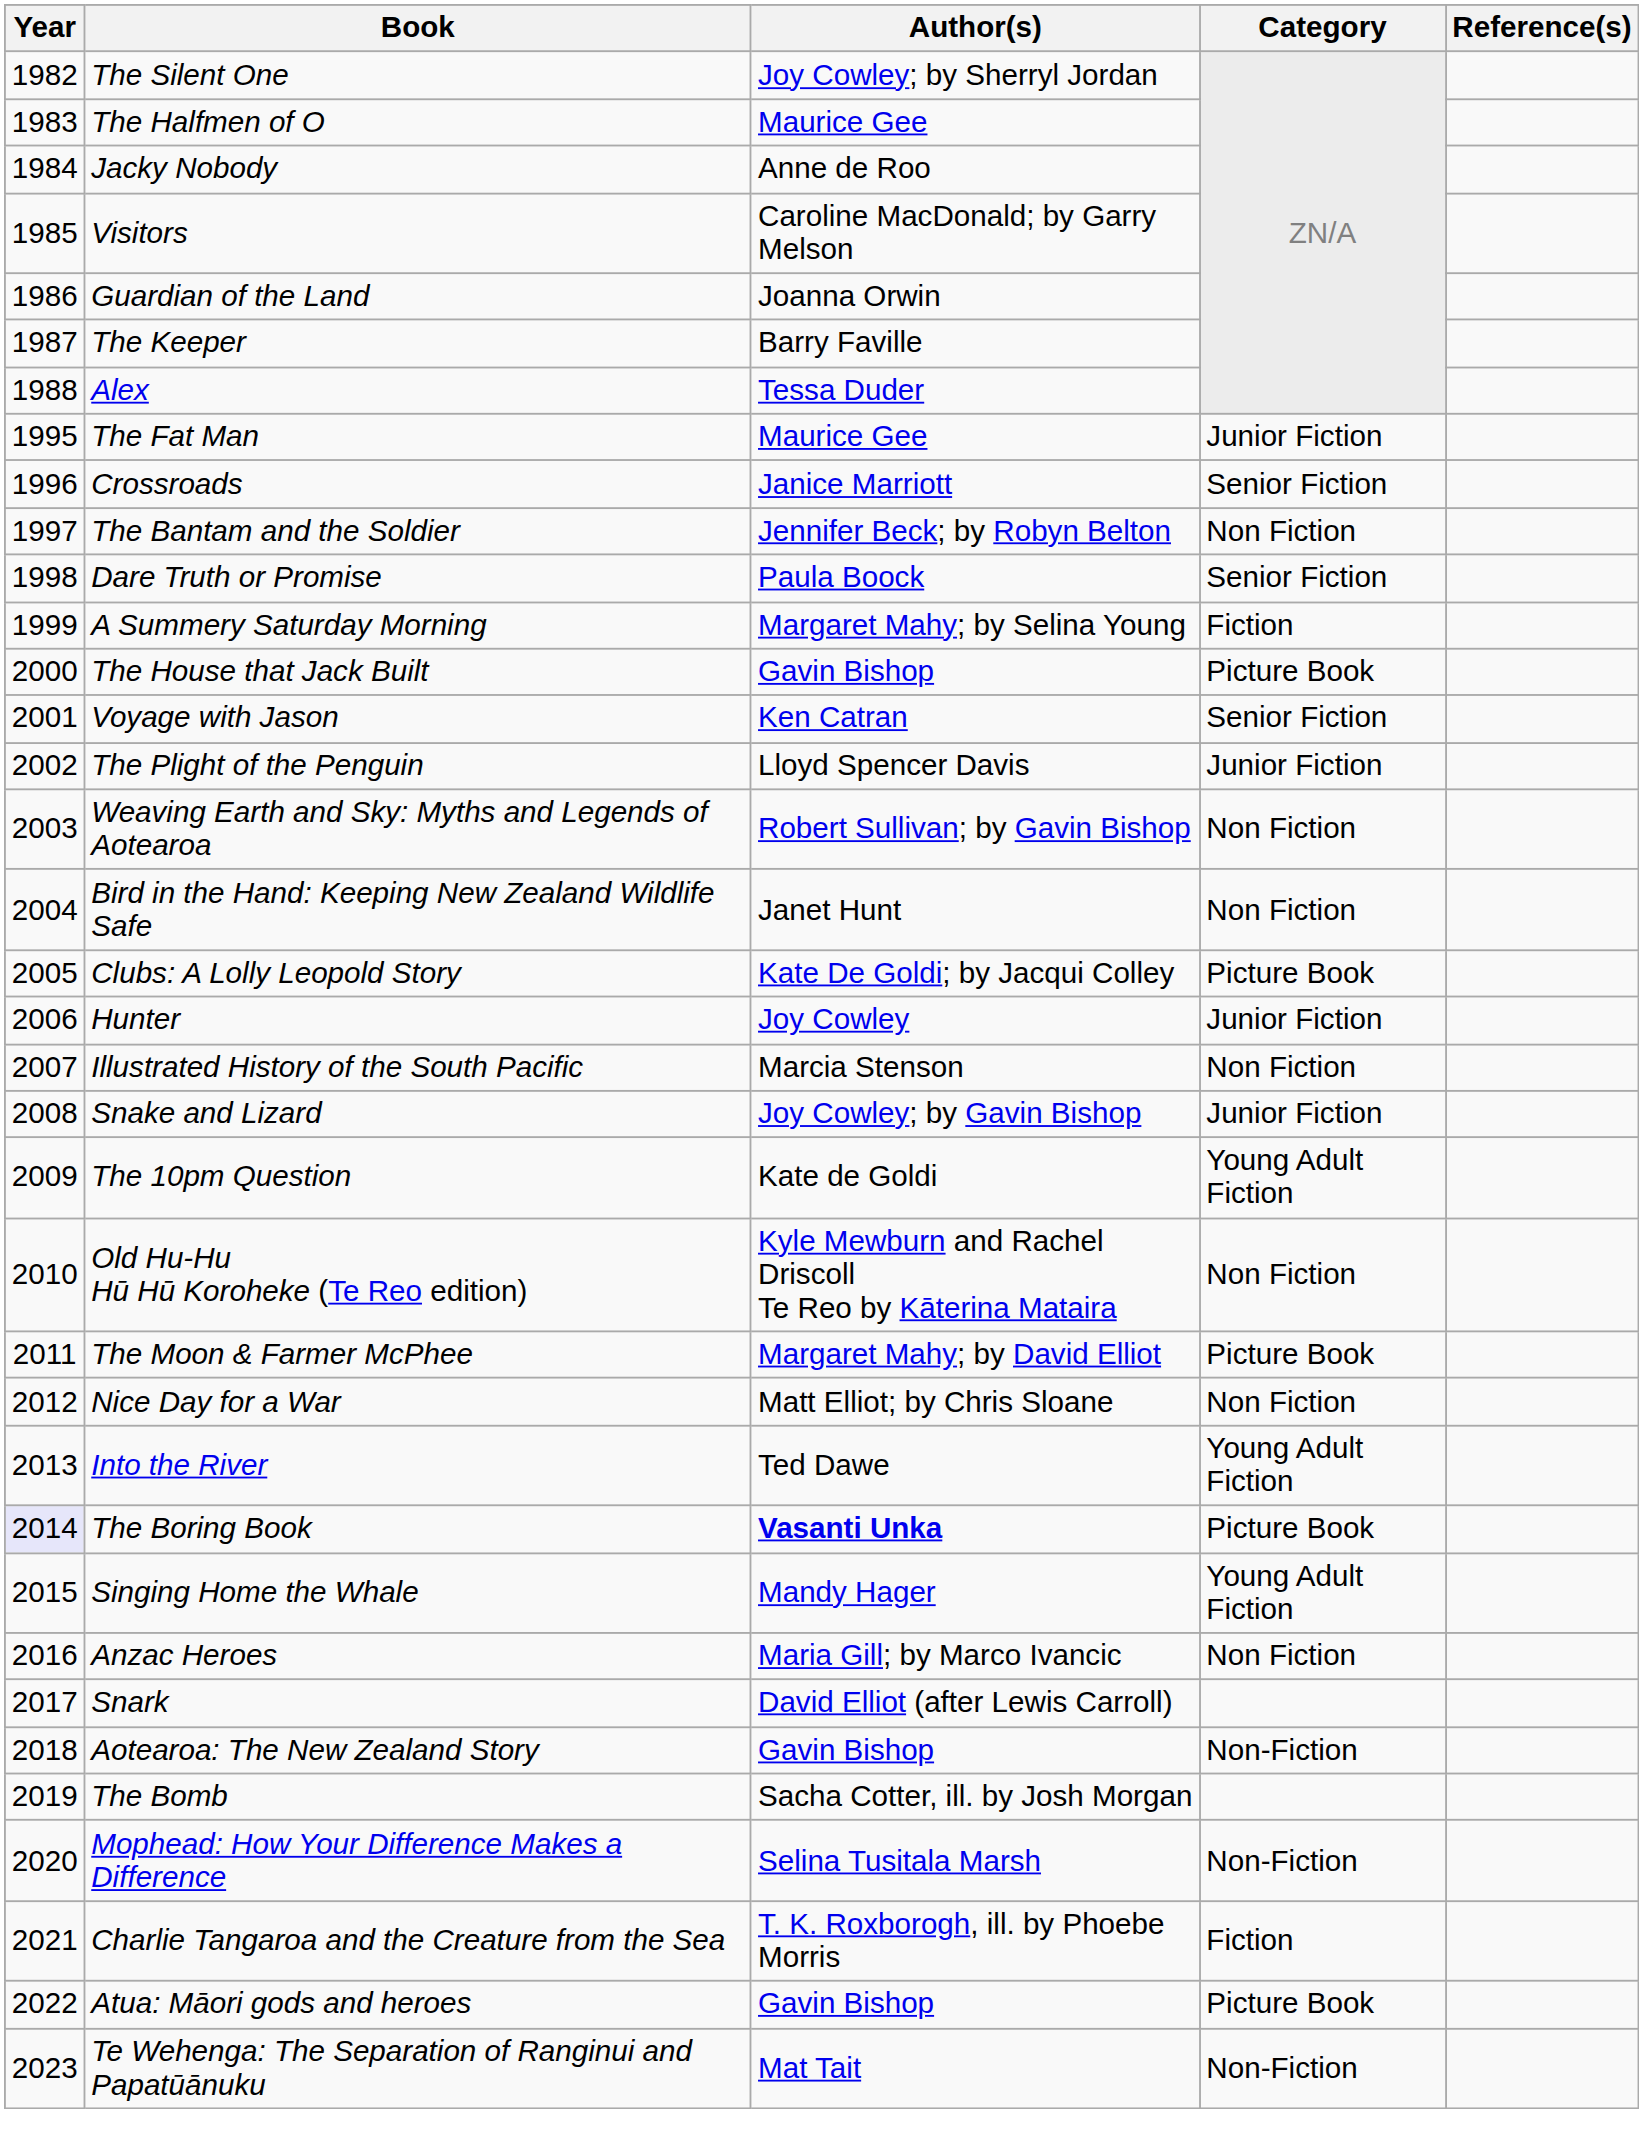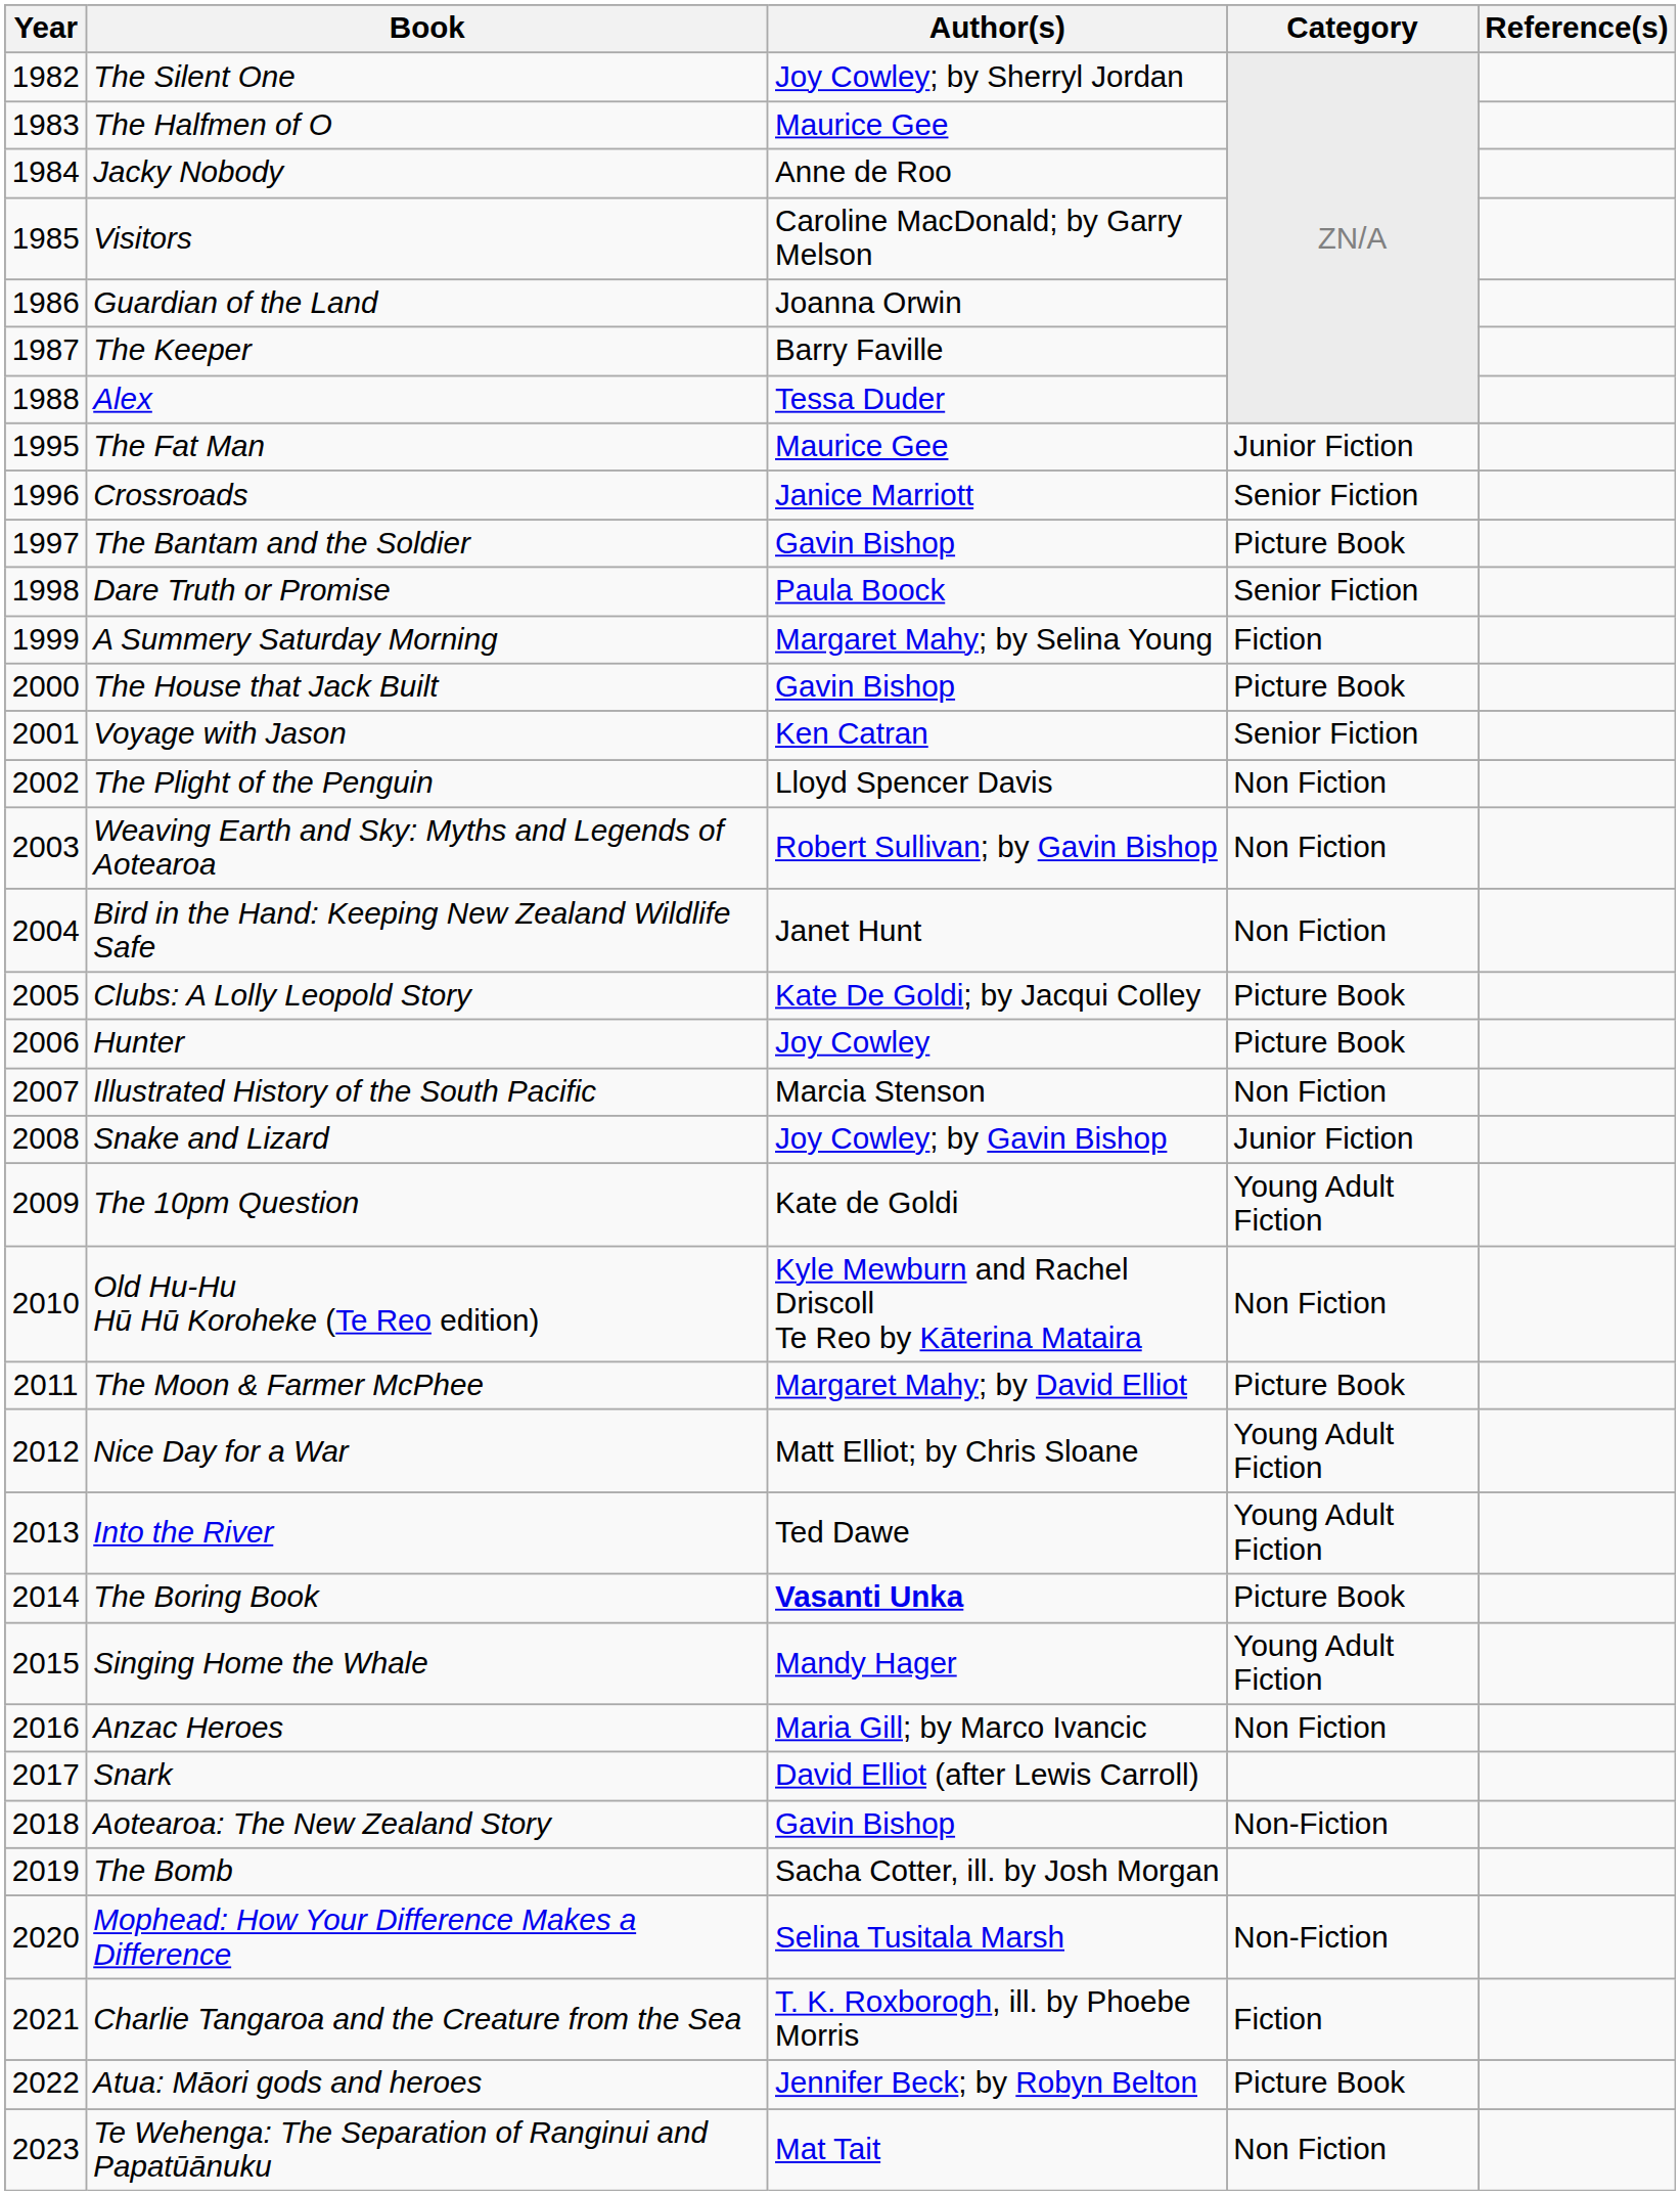The Bantam and the Soldier | Author(s): Jennifer Beck; by Robyn Belton -> Gavin Bishop
The Bantam and the Soldier | Category: Non Fiction -> Picture Book
The Plight of the Penguin | Category: Junior Fiction -> Non Fiction
Hunter | Category: Junior Fiction -> Picture Book
Nice Day for a War | Category: Non Fiction -> Young Adult Fiction
The Boring Book | Year: lavender background -> no background
Atua: Māori gods and heroes | Author(s): Gavin Bishop -> Jennifer Beck; by Robyn Belton
Te Wehenga: The Separation of Ranginui and Papatūānuku | Category: Non-Fiction -> Non Fiction
